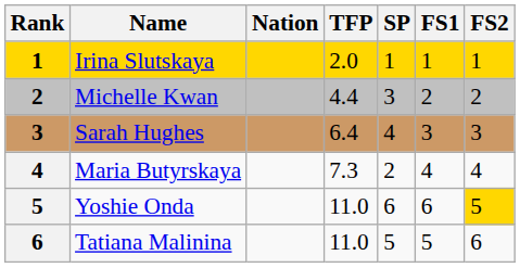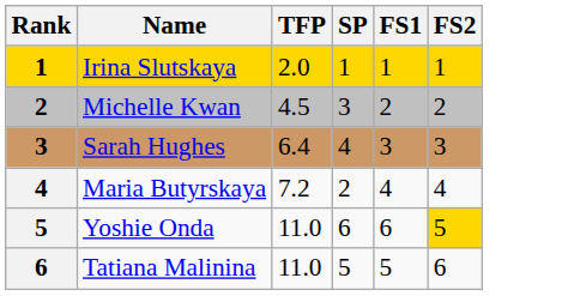- column: Nation
Michelle Kwan | TFP: 4.4 -> 4.5
Maria Butyrskaya | TFP: 7.3 -> 7.2
